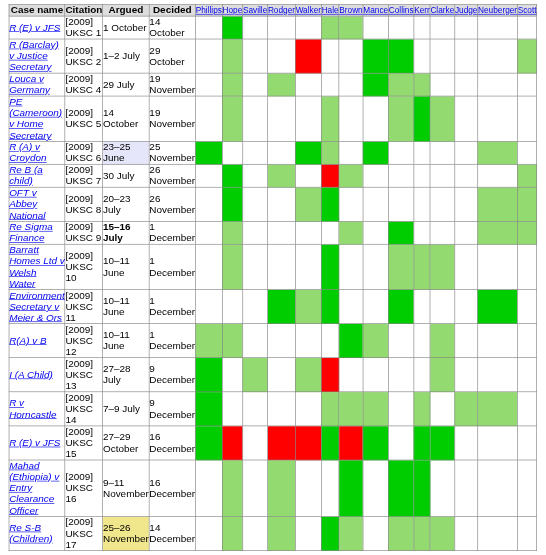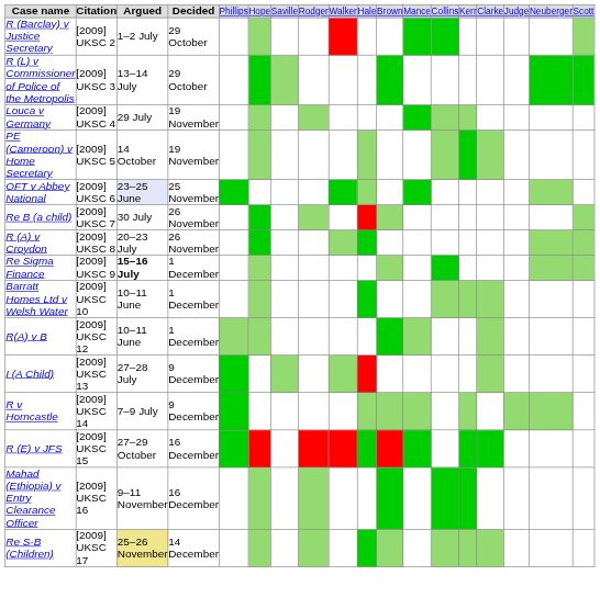- row: R (E) v JFS | [2009] UKSC 1 | 1 October | 14 October
+ row: R (L) v Commissioner of Police of the Metropolis | [2009] UKSC 3 | 13–14 July | 29 October
[2009] UKSC 6 | column 1: R (A) v Croydon -> OFT v Abbey National
[2009] UKSC 8 | column 1: OFT v Abbey National -> R (A) v Croydon
- row: Environment Secretary v Meier & Ors | [2009] UKSC 11 | 10–11 June | 1 December
